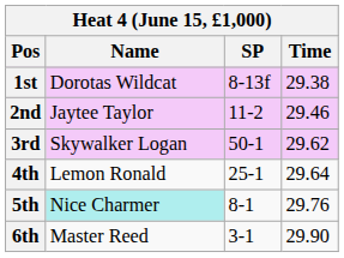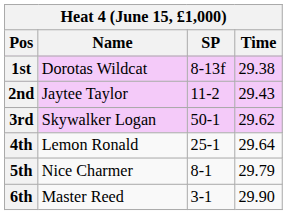2nd | Time: 29.46 -> 29.43
5th | Name: paleturquoise background -> no background
5th | Time: 29.76 -> 29.79
